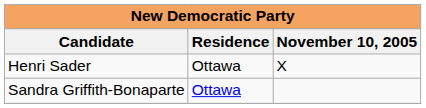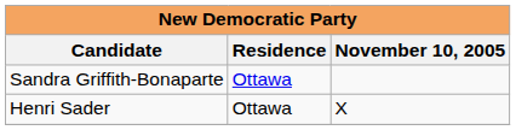rows swapped: Sandra Griffith-Bonaparte <-> Henri Sader
